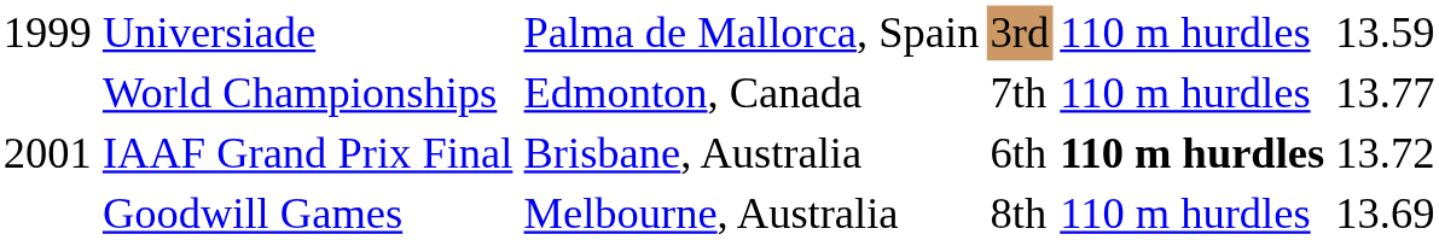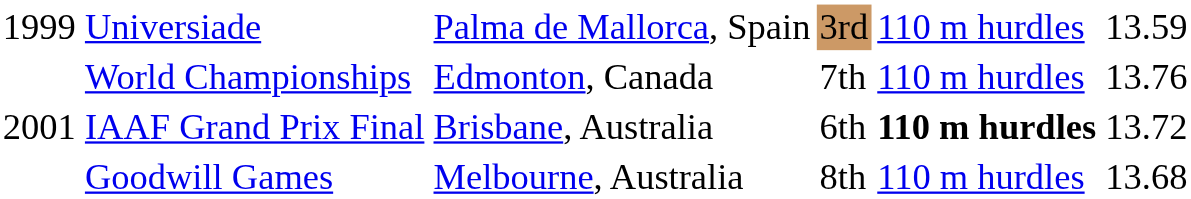World Championships | column 6: 13.77 -> 13.76
Goodwill Games | column 6: 13.69 -> 13.68
